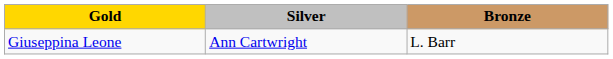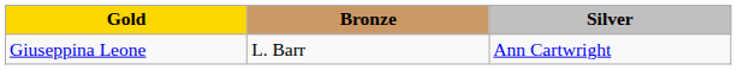columns swapped: Silver <-> Bronze
